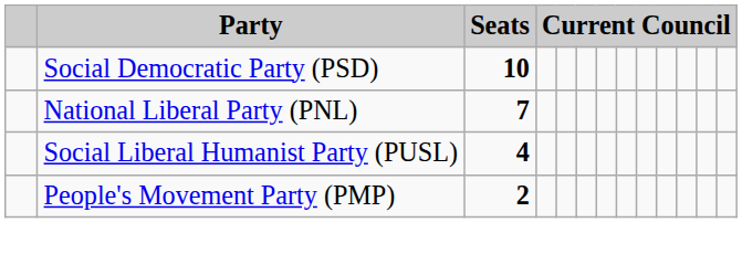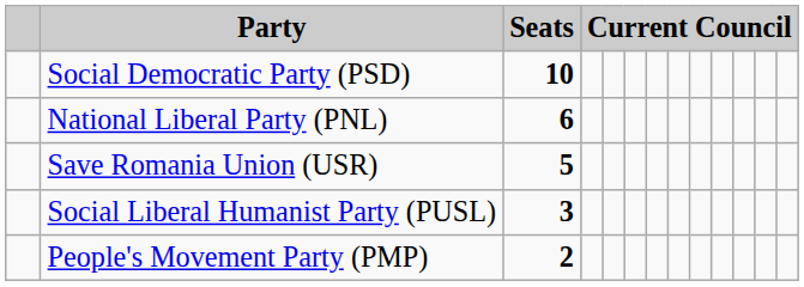National Liberal Party (PNL) | Seats: 7 -> 6
+ row: Save Romania Union (USR) | 5
Social Liberal Humanist Party (PUSL) | Seats: 4 -> 3
